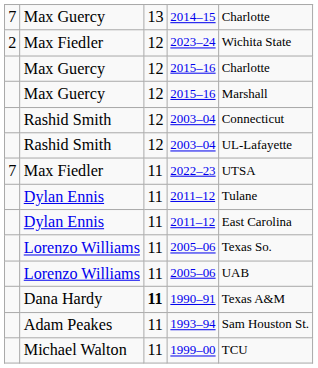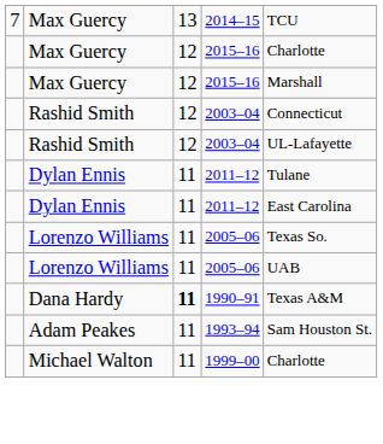2014–15 | column 5: Charlotte -> TCU
- row: 2 | Max Fiedler | 12 | 2023–24 | Wichita State
- row: 7 | Max Fiedler | 11 | 2022–23 | UTSA
1999–00 | column 5: TCU -> Charlotte
